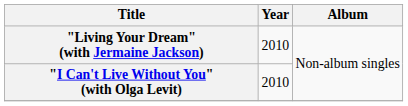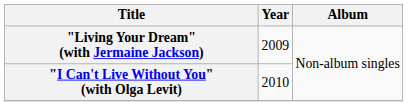"Living Your Dream" (with Jermaine Jackson) | Year: 2010 -> 2009
